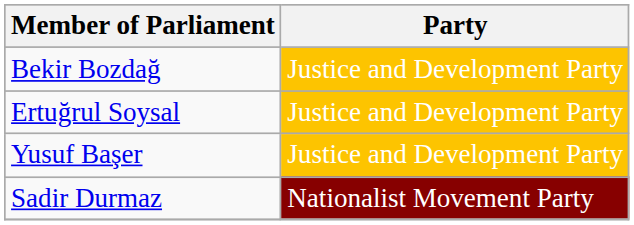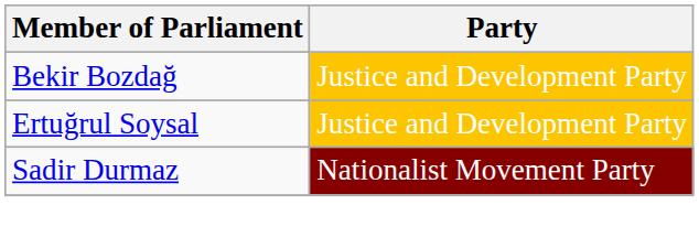- row: Yusuf Başer | Justice and Development Party
